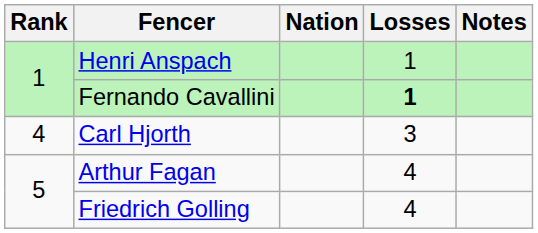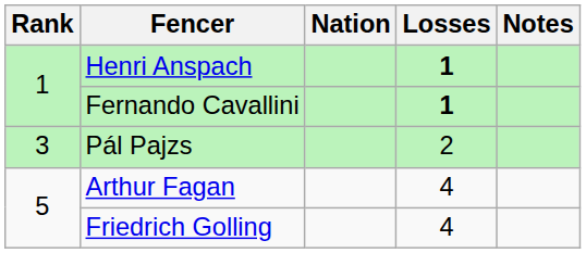Henri Anspach | Losses: normal -> bold
+ row: 3 | Pál Pajzs | 2
- row: 4 | Carl Hjorth | 3
